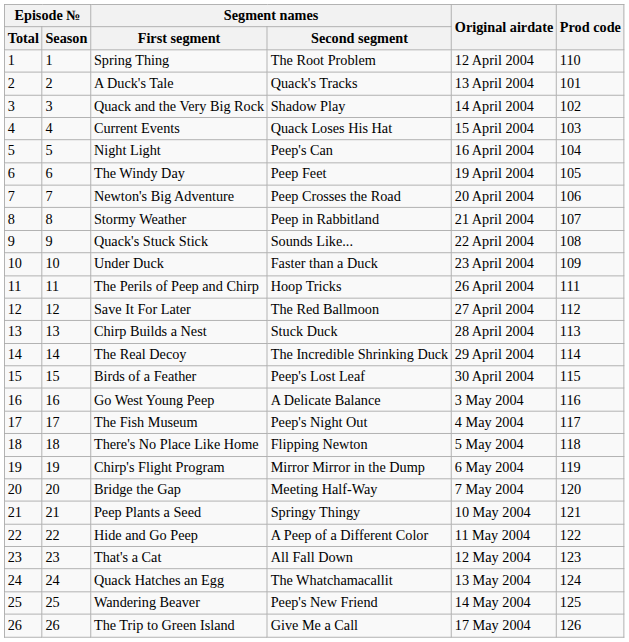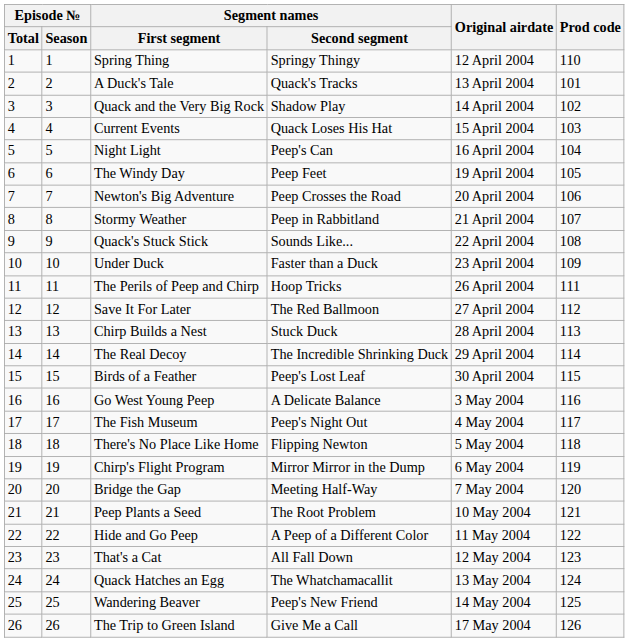Spring Thing | Segment names / Second segment: The Root Problem -> Springy Thingy
Peep Plants a Seed | Segment names / Second segment: Springy Thingy -> The Root Problem
